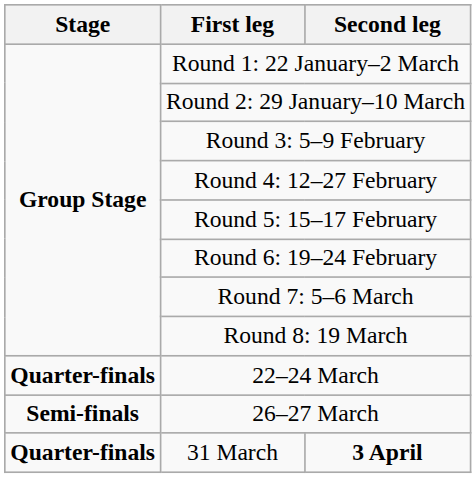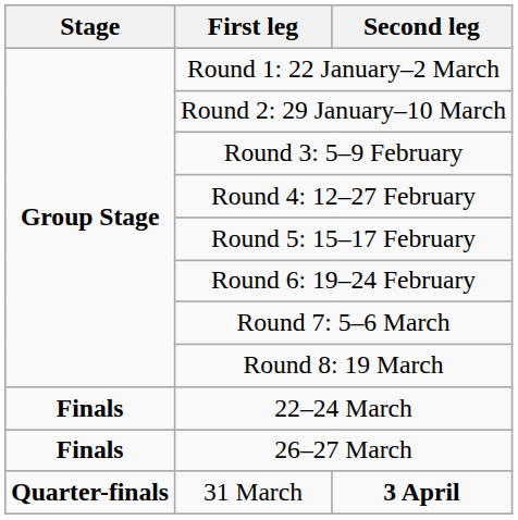22–24 March | Stage: Quarter-finals -> Finals
26–27 March | Stage: Semi-finals -> Finals
